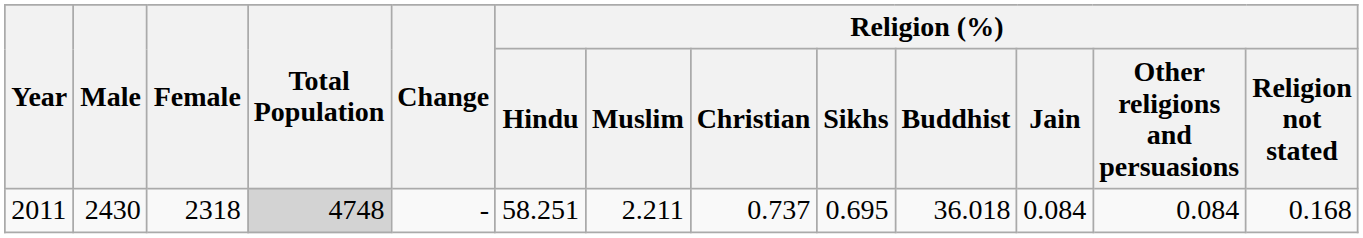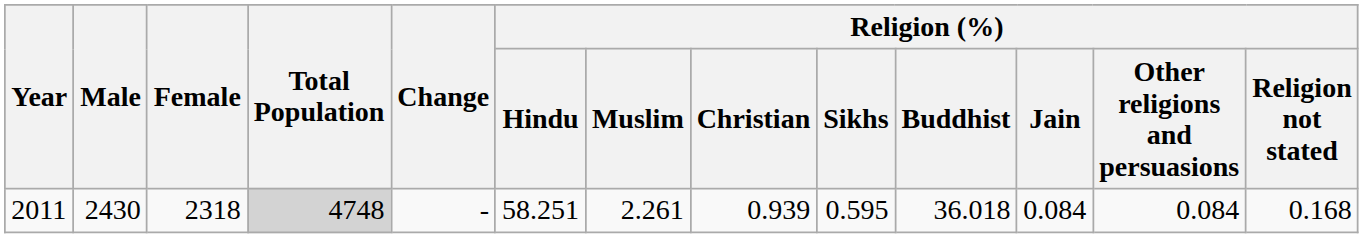2011 | Religion (%) / Muslim: 2.211 -> 2.261
2011 | Religion (%) / Christian: 0.737 -> 0.939
2011 | Religion (%) / Sikhs: 0.695 -> 0.595
